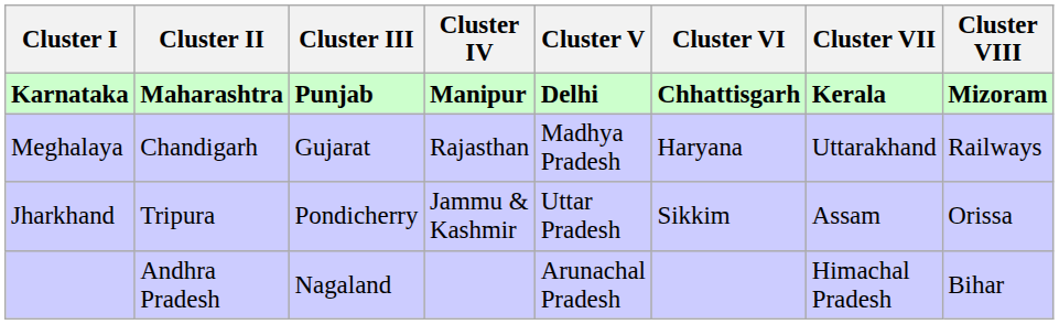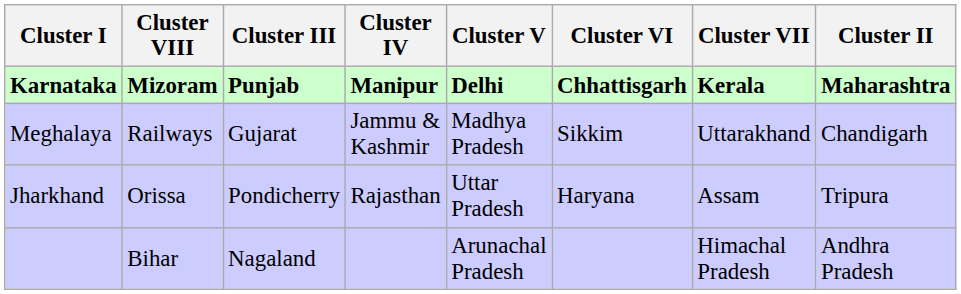columns swapped: Cluster II <-> Cluster VIII
Meghalaya | Cluster IV: Rajasthan -> Jammu & Kashmir
Meghalaya | Cluster VI: Haryana -> Sikkim
Jharkhand | Cluster IV: Jammu & Kashmir -> Rajasthan
Jharkhand | Cluster VI: Sikkim -> Haryana
